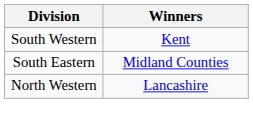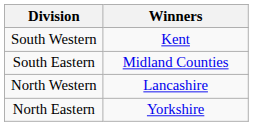+ row: North Eastern | Yorkshire
